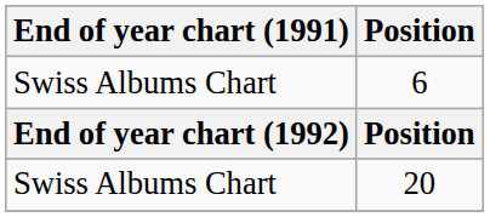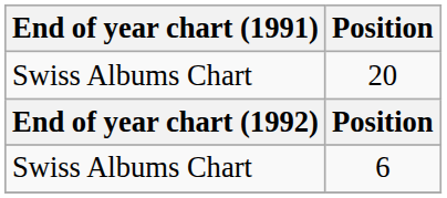rows swapped: 6 <-> 20
